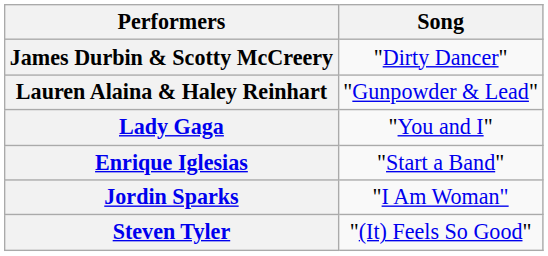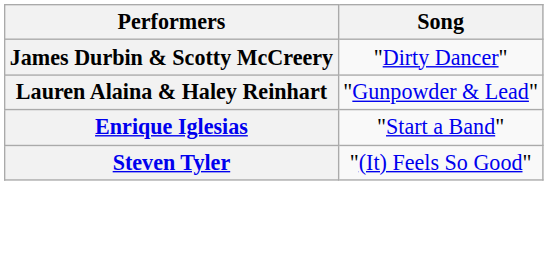- row: Lady Gaga | "You and I"
- row: Jordin Sparks | "I Am Woman"
